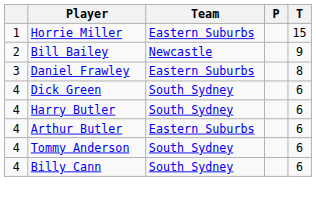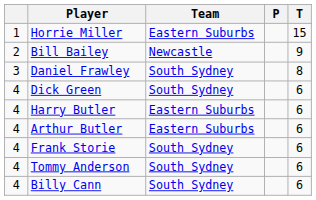Daniel Frawley | Team: Eastern Suburbs -> South Sydney
Harry Butler | Team: South Sydney -> Eastern Suburbs
+ row: 4 | Frank Storie | South Sydney | 6
